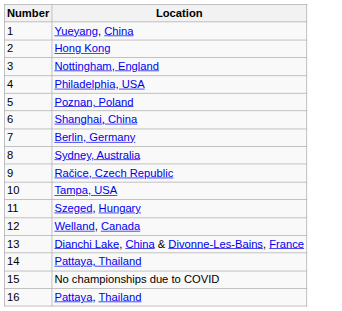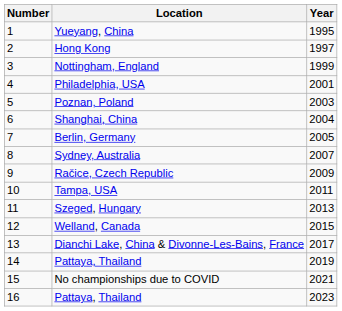+ column: Year | 1995 | 1997 | 1999 | 2001 | 2003 | 2004 | 2005 | 2007 | 2009 | 2011 | 2013 | 2015 | 2017 | 2019 | 2021 | 2023
